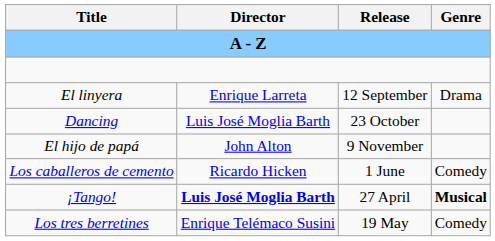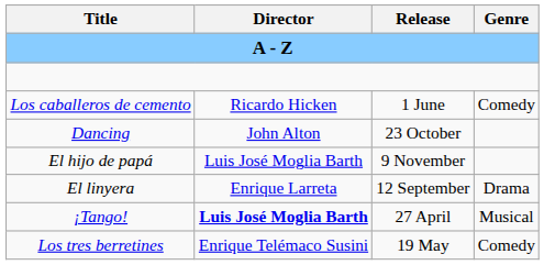rows swapped: Los caballeros de cemento <-> El linyera
Dancing | Director: Luis José Moglia Barth -> John Alton
El hijo de papá | Director: John Alton -> Luis José Moglia Barth
¡Tango! | Genre: bold -> normal
